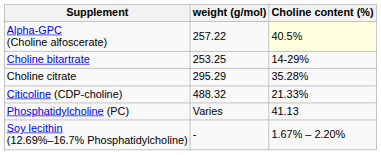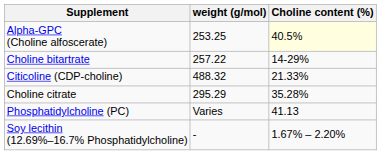Αlpha-GPC (Choline alfoscerate) | weight (g/mol): 257.22 -> 253.25
Choline bitartrate | weight (g/mol): 253.25 -> 257.22
rows swapped: Choline citrate <-> Citicoline (CDP-choline)
